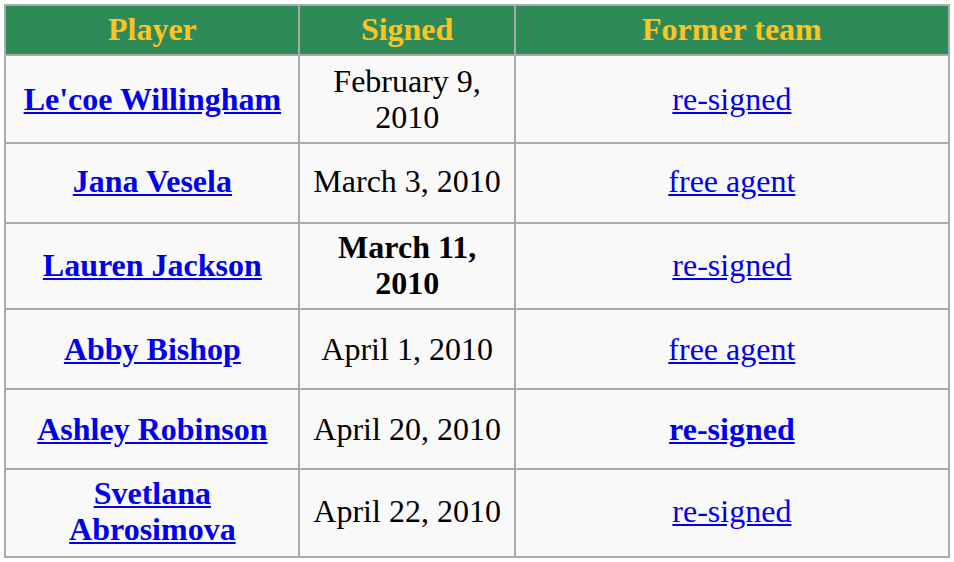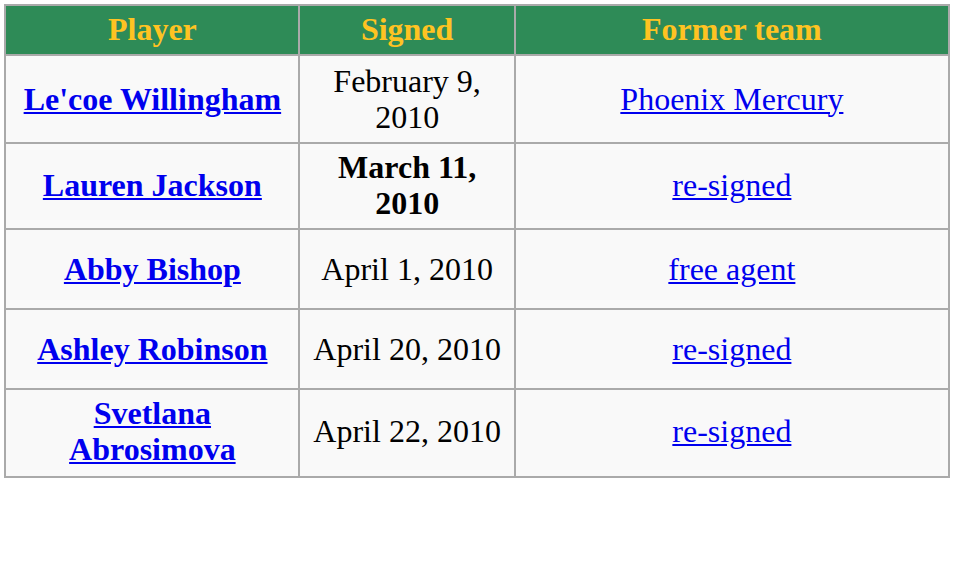Le'coe Willingham | Former team: re-signed -> Phoenix Mercury
- row: Jana Vesela | March 3, 2010 | free agent
Ashley Robinson | Former team: bold -> normal
